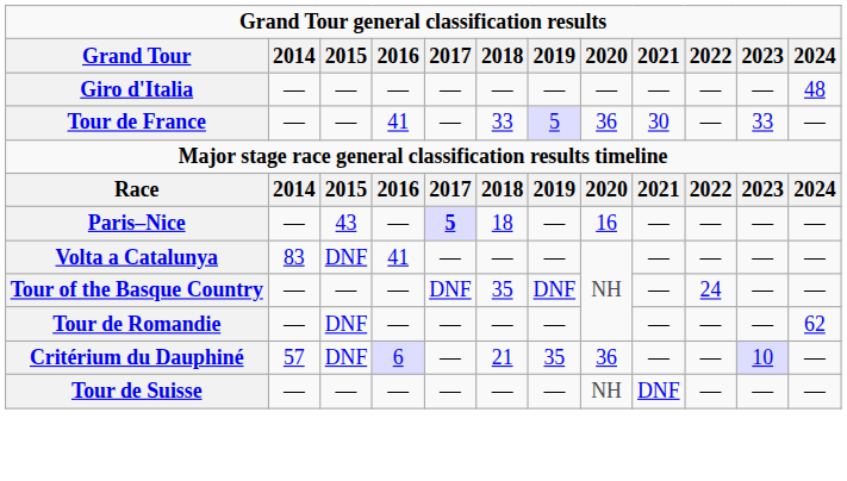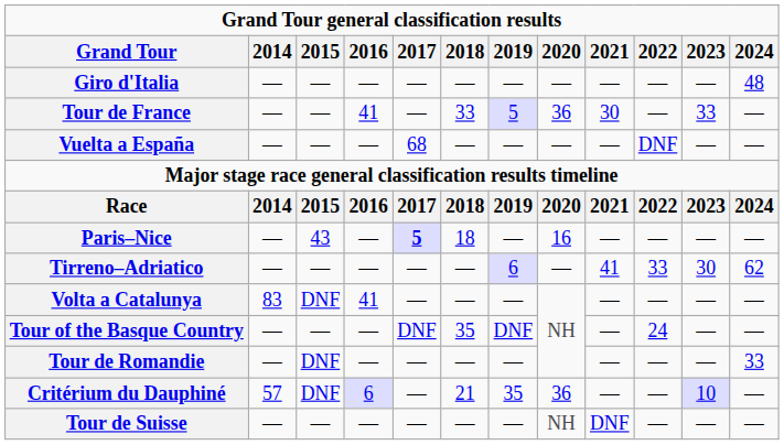+ row: Vuelta a España | — | — | — | 68 | — | — | — | — | DNF | — | —
+ row: Tirreno–Adriatico | — | — | — | — | — | 6 | — | 41 | 33 | 30 | 62
Tour de Romandie | 2024: 62 -> 33
